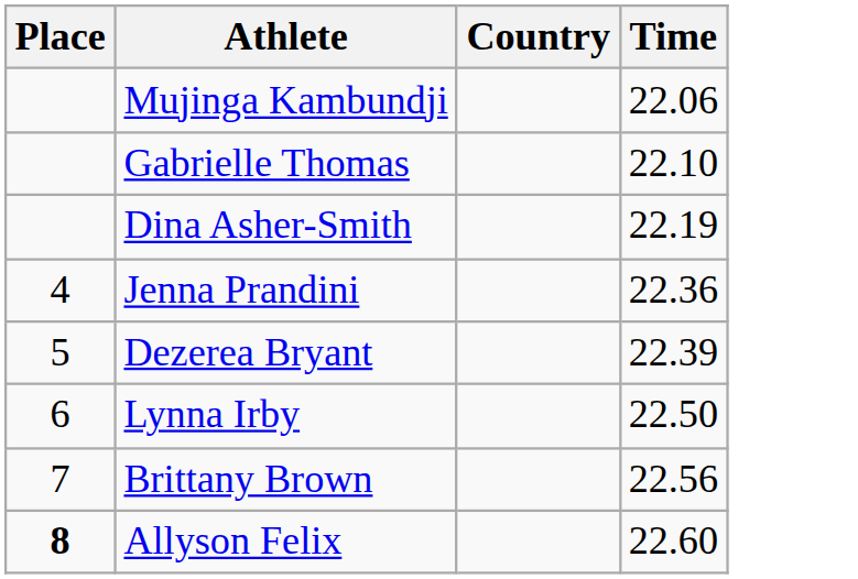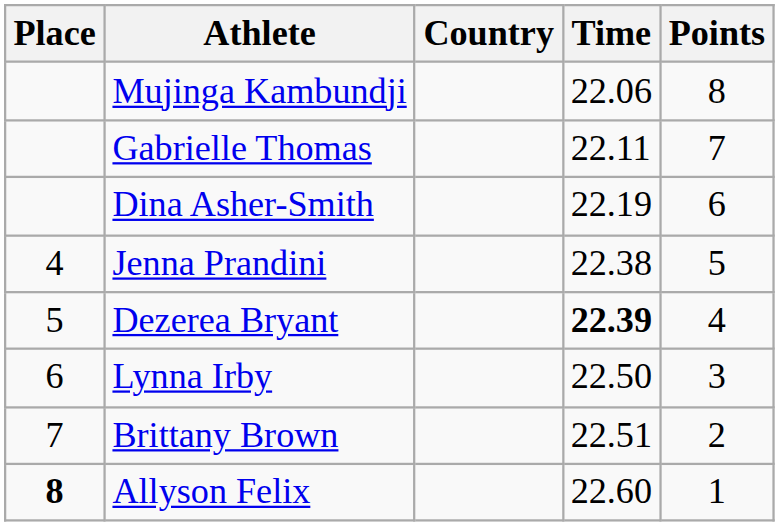+ column: Points | 8 | 7 | 6 | 5 | 4 | 3 | 2 | 1
Gabrielle Thomas | Time: 22.10 -> 22.11
Jenna Prandini | Time: 22.36 -> 22.38
Dezerea Bryant | Time: normal -> bold
Brittany Brown | Time: 22.56 -> 22.51
